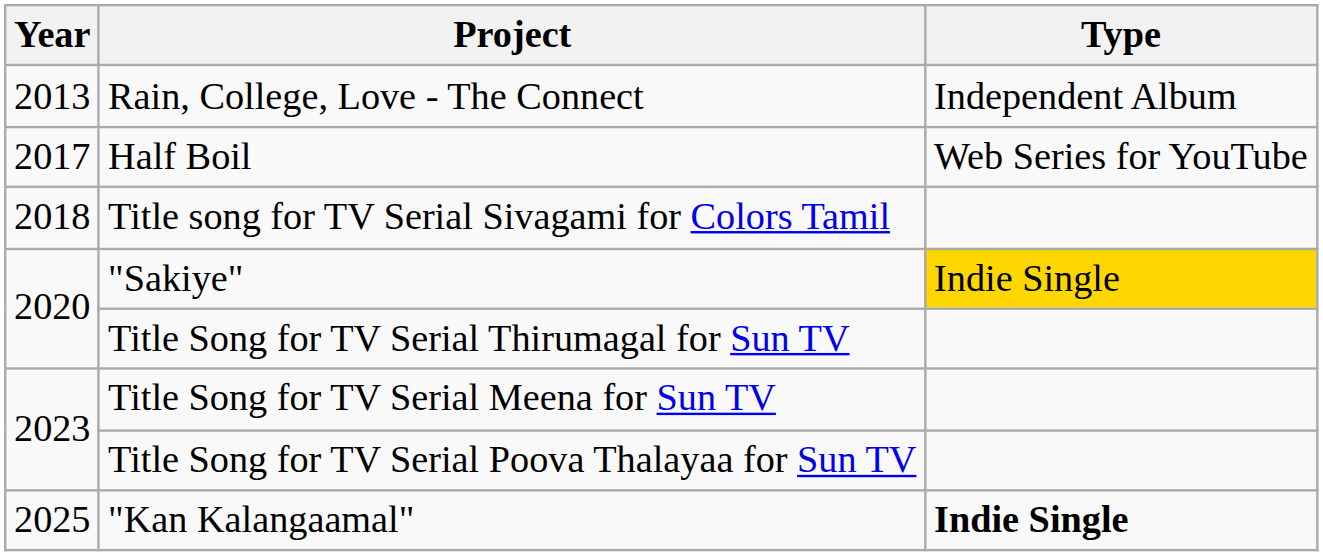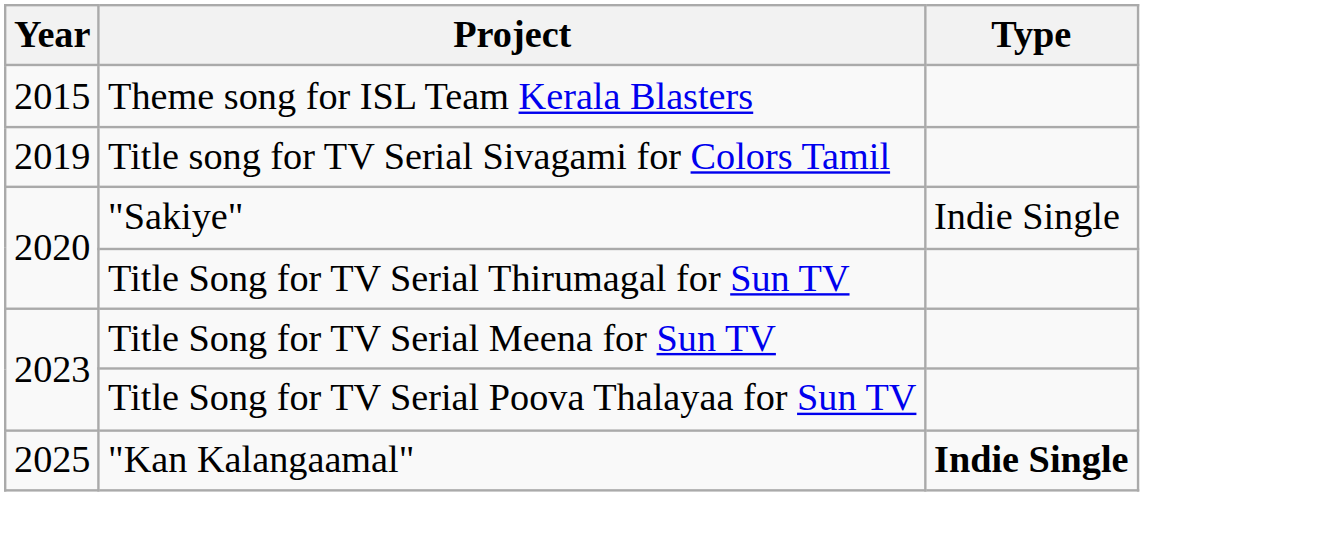- row: 2013 | Rain, College, Love - The Connect | Independent Album
+ row: 2015 | Theme song for ISL Team Kerala Blasters
- row: 2017 | Half Boil | Web Series for YouTube
Title song for TV Serial Sivagami for Colors Tamil | Year: 2018 -> 2019
"Sakiye" | Type: gold background -> no background
